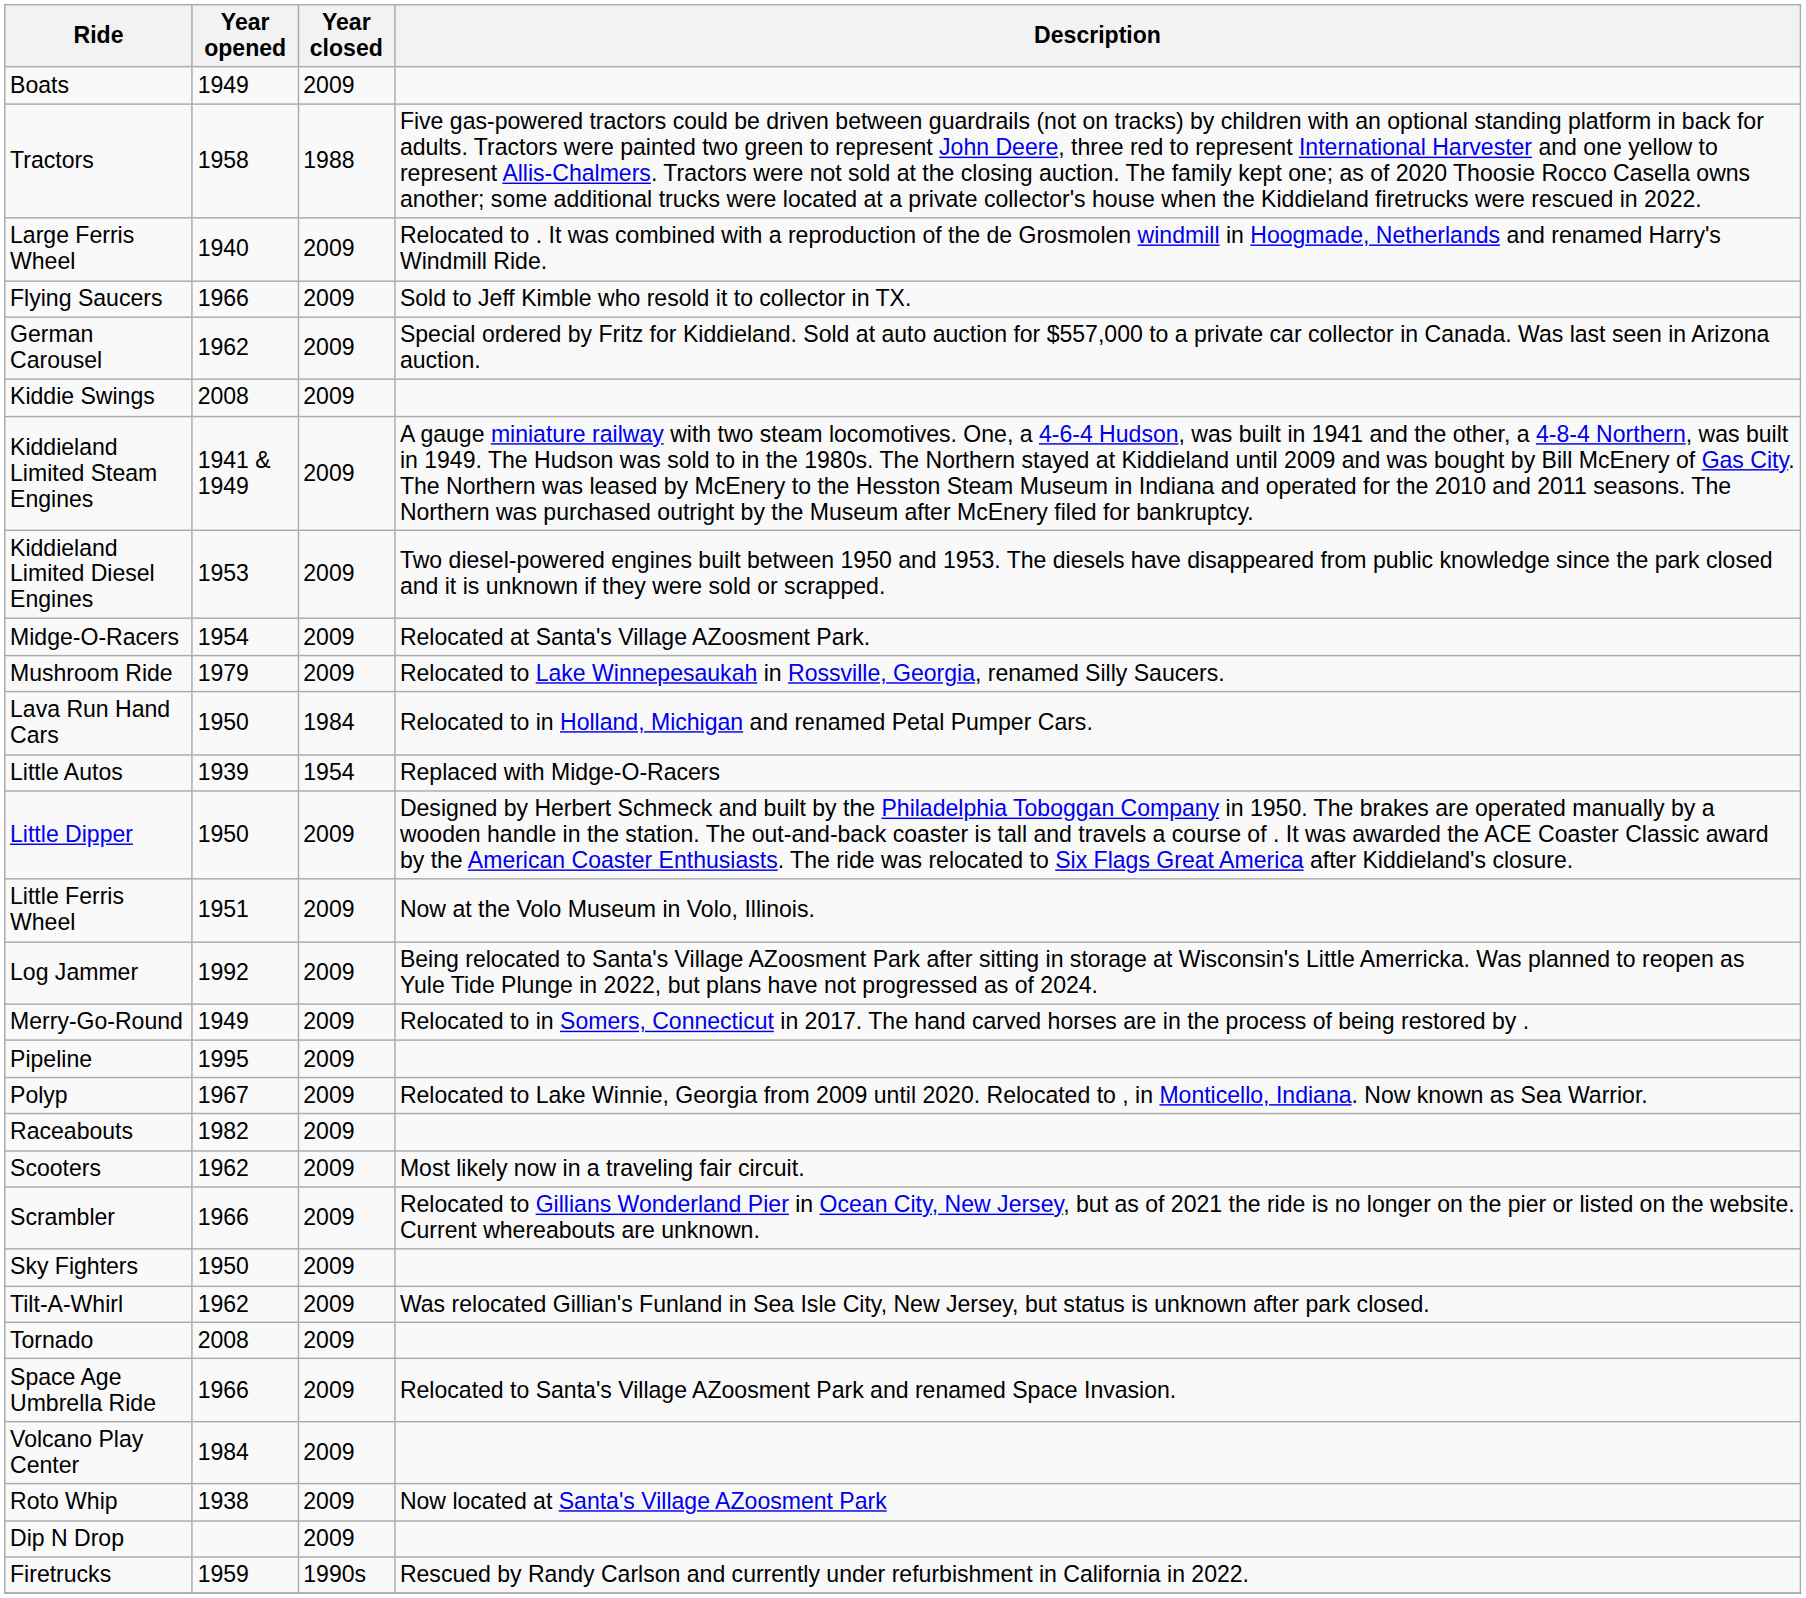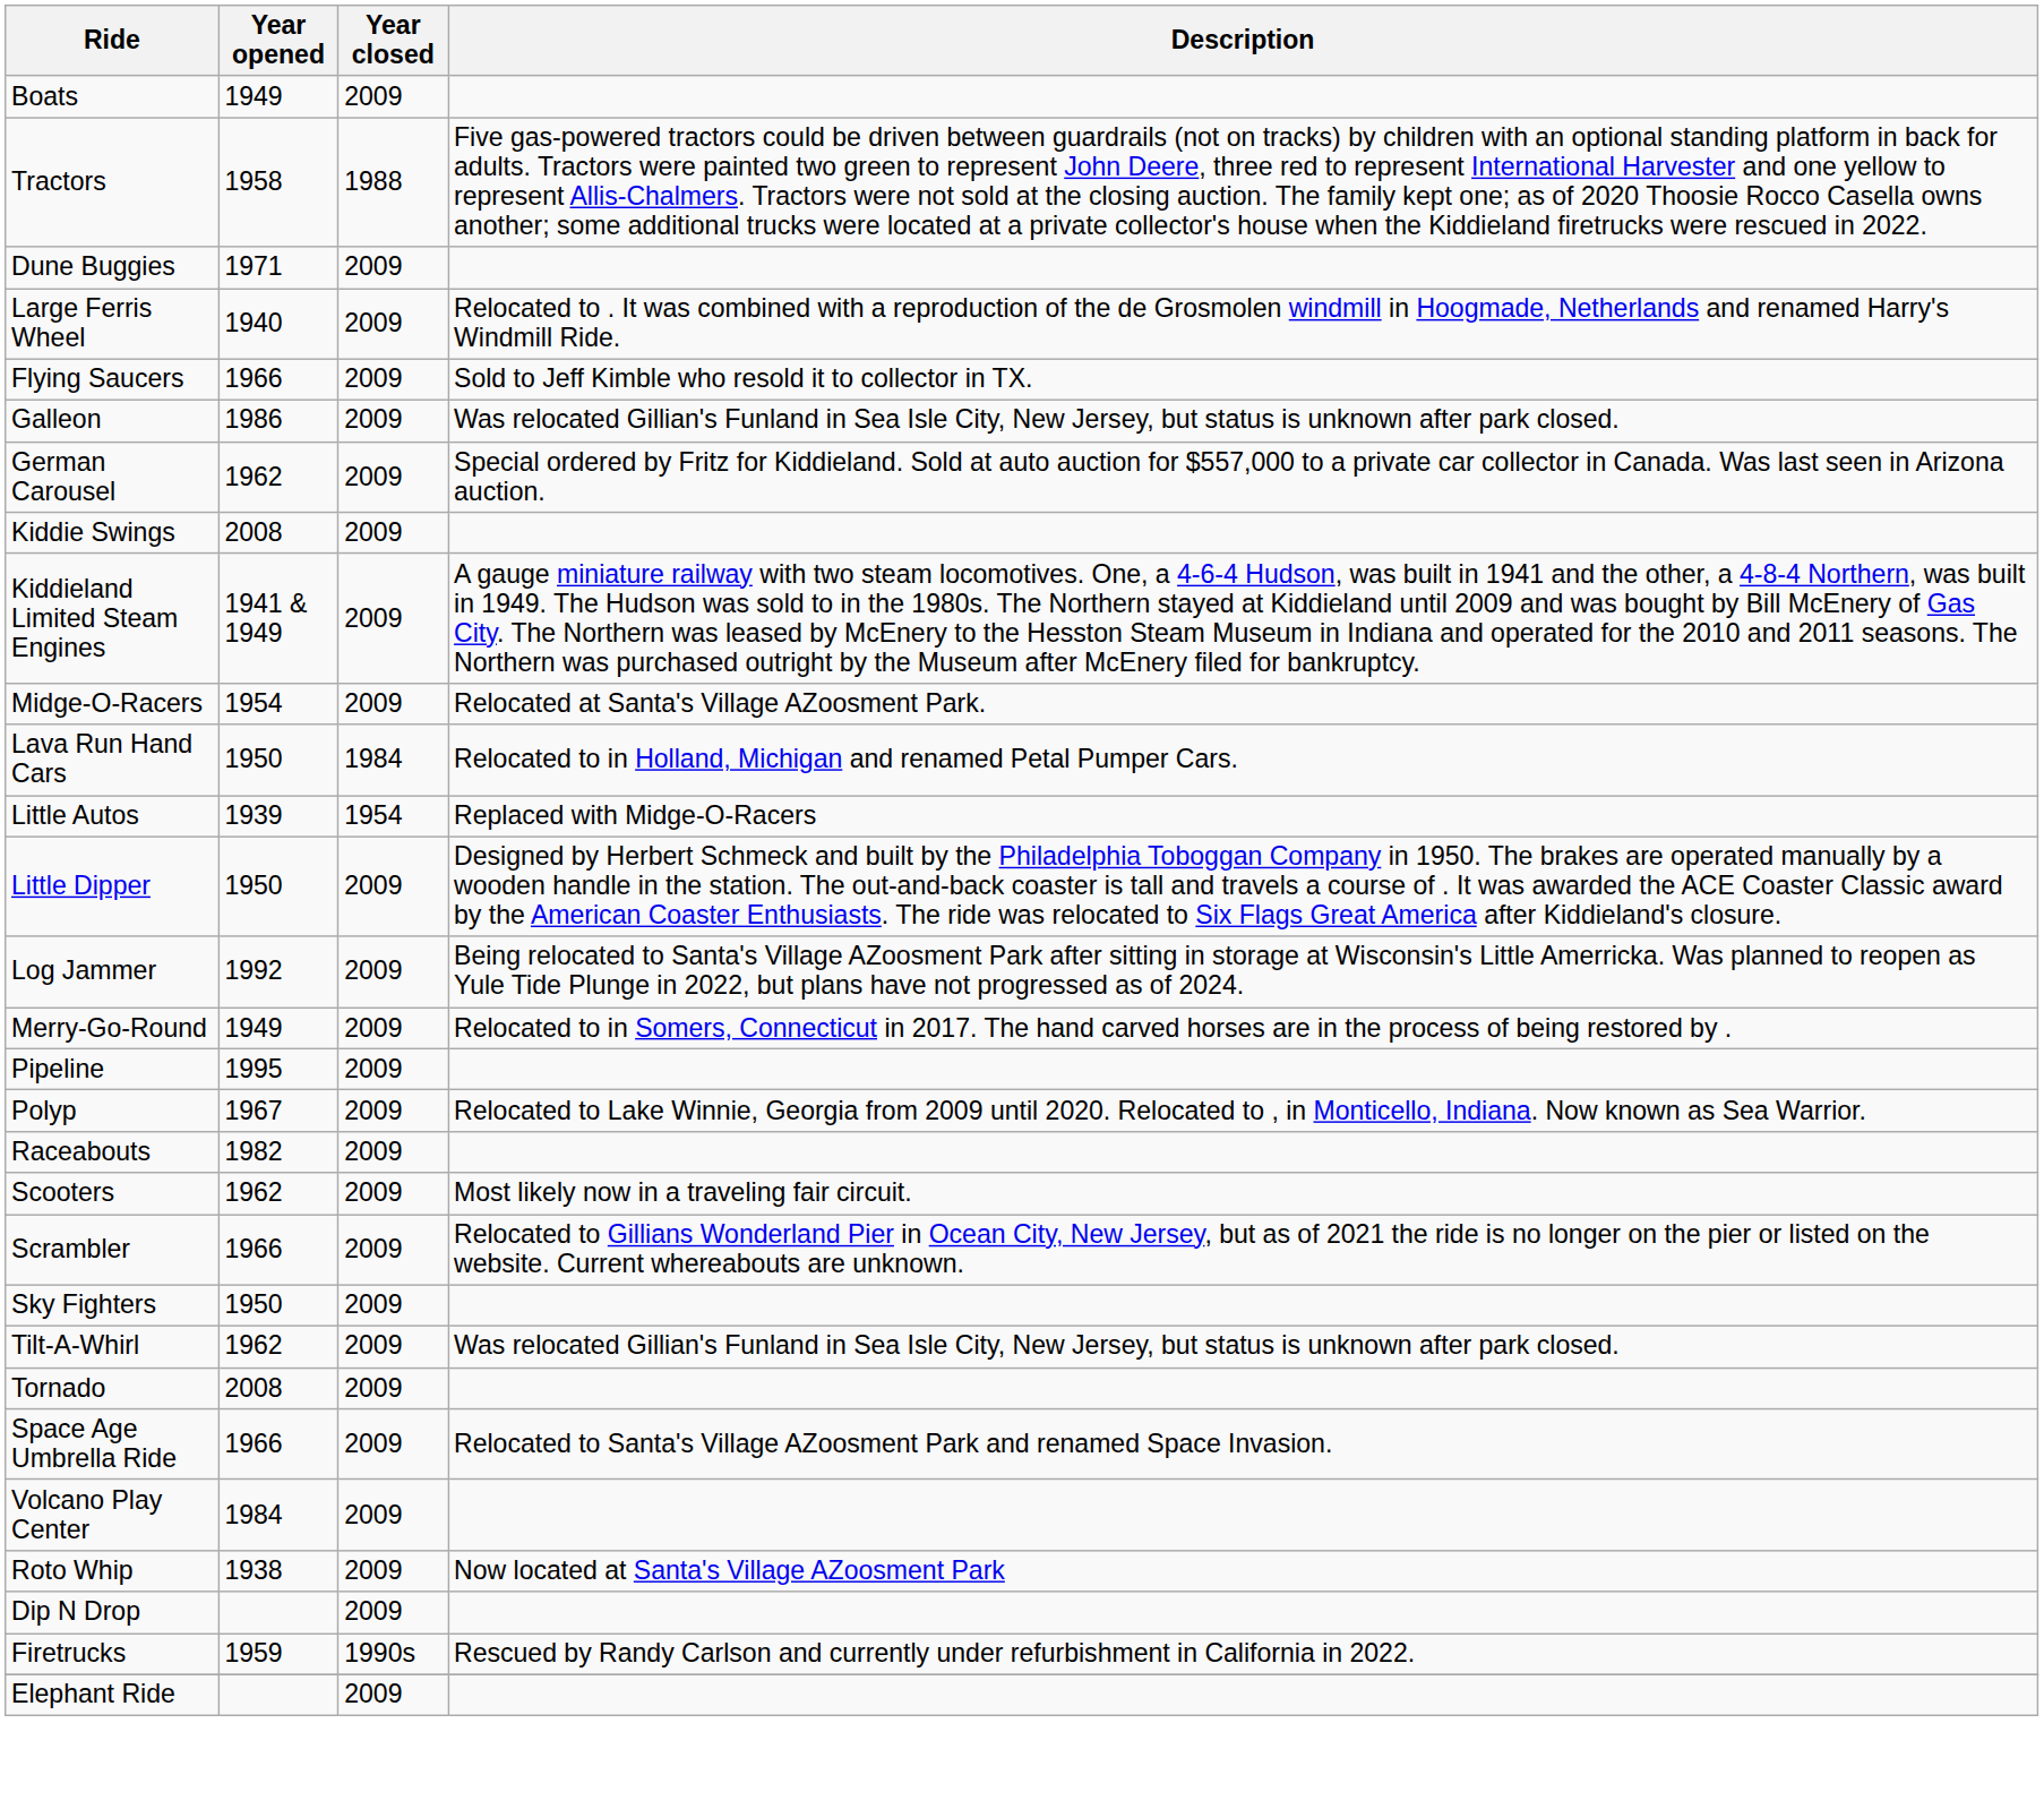+ row: Dune Buggies | 1971 | 2009
+ row: Galleon | 1986 | 2009 | Was relocated Gillian's Funland in Sea Isle City, New Jersey, but status is unknown after park closed.
- row: Kiddieland Limited Diesel Engines | 1953 | 2009 | Two diesel-powered engines built between 1950 and 1953. The diesels have disappeared from public knowledge since the park closed and it is unknown if they were sold or scrapped.
- row: Mushroom Ride | 1979 | 2009 | Relocated to Lake Winnepesaukah in Rossville, Georgia, renamed Silly Saucers.
- row: Little Ferris Wheel | 1951 | 2009 | Now at the Volo Museum in Volo, Illinois.
+ row: Elephant Ride | 2009
